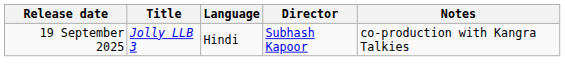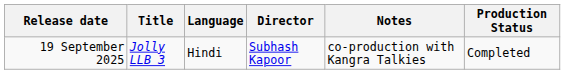+ column: Production Status | Completed
